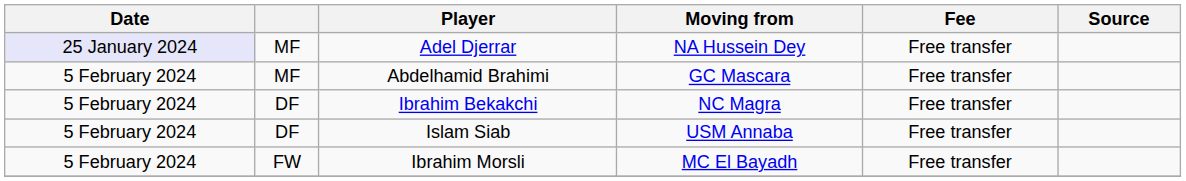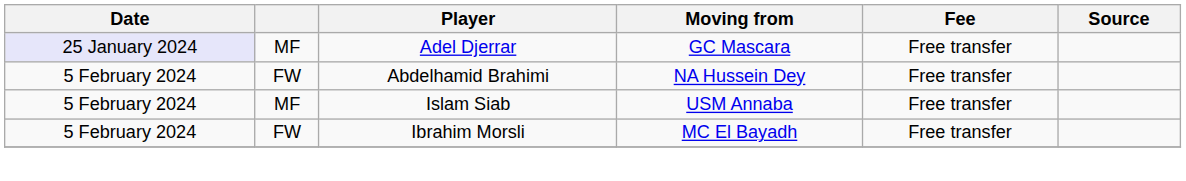Adel Djerrar | Moving from: NA Hussein Dey -> GC Mascara
Abdelhamid Brahimi | column 2: MF -> FW
Abdelhamid Brahimi | Moving from: GC Mascara -> NA Hussein Dey
- row: 5 February 2024 | DF | Ibrahim Bekakchi | NC Magra | Free transfer
Islam Siab | column 2: DF -> MF
